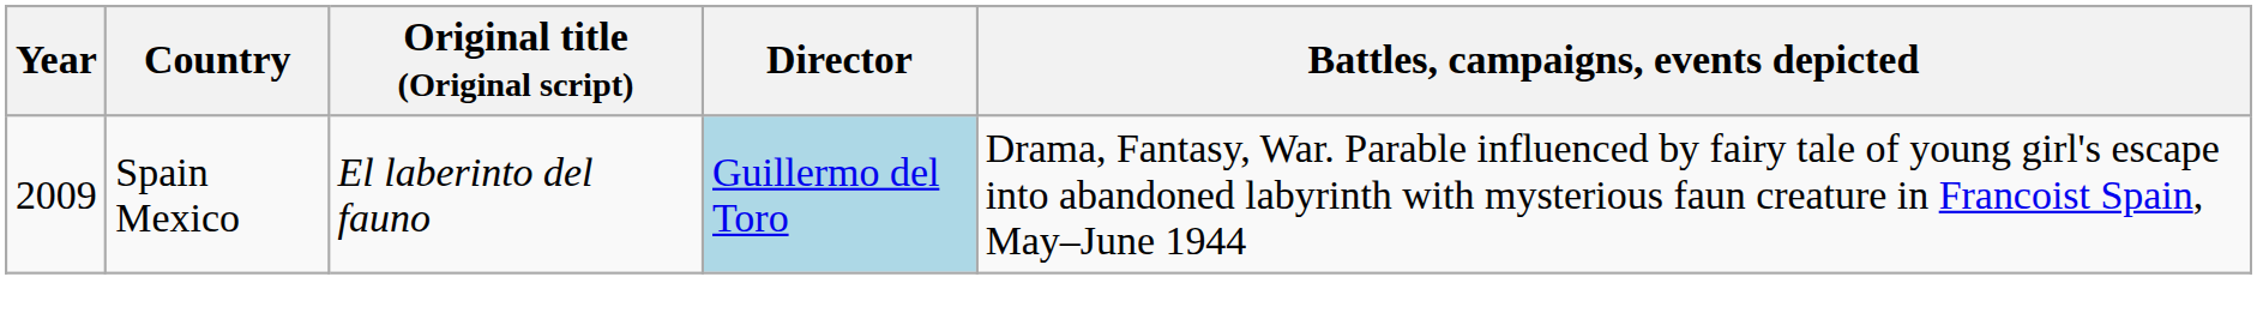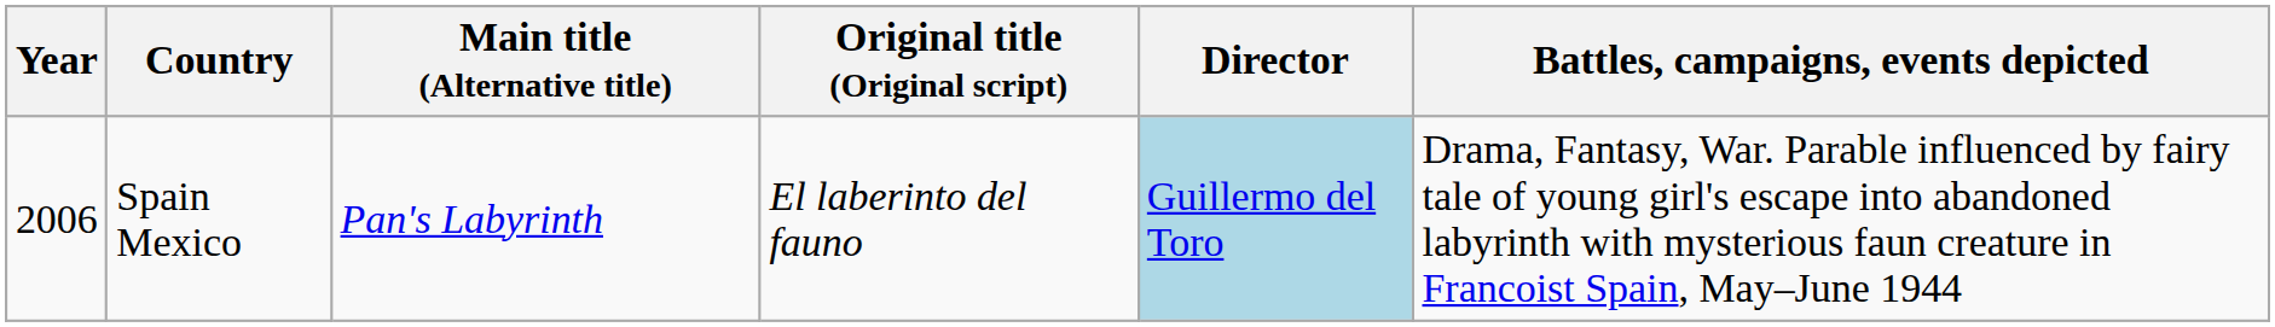+ column: Main title (Alternative title) | Pan's Labyrinth
Spain Mexico | Year: 2009 -> 2006
